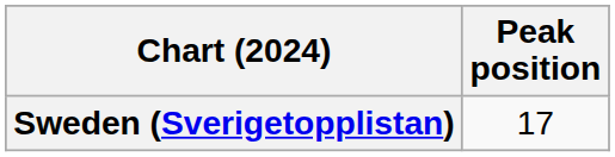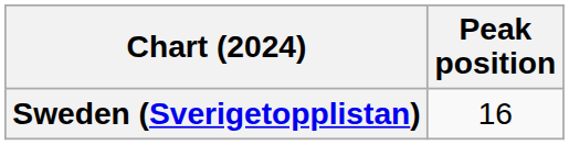Sweden (Sverigetopplistan) | Peak position: 17 -> 16
